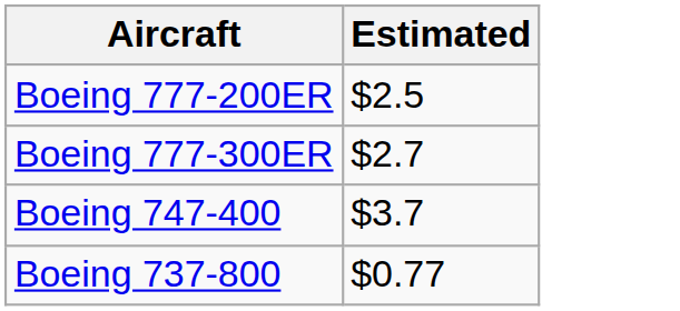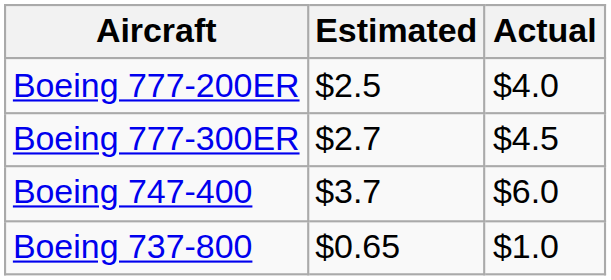+ column: Actual | $4.0 | $4.5 | $6.0 | $1.0
Boeing 737-800 | Estimated: $0.77 -> $0.65
